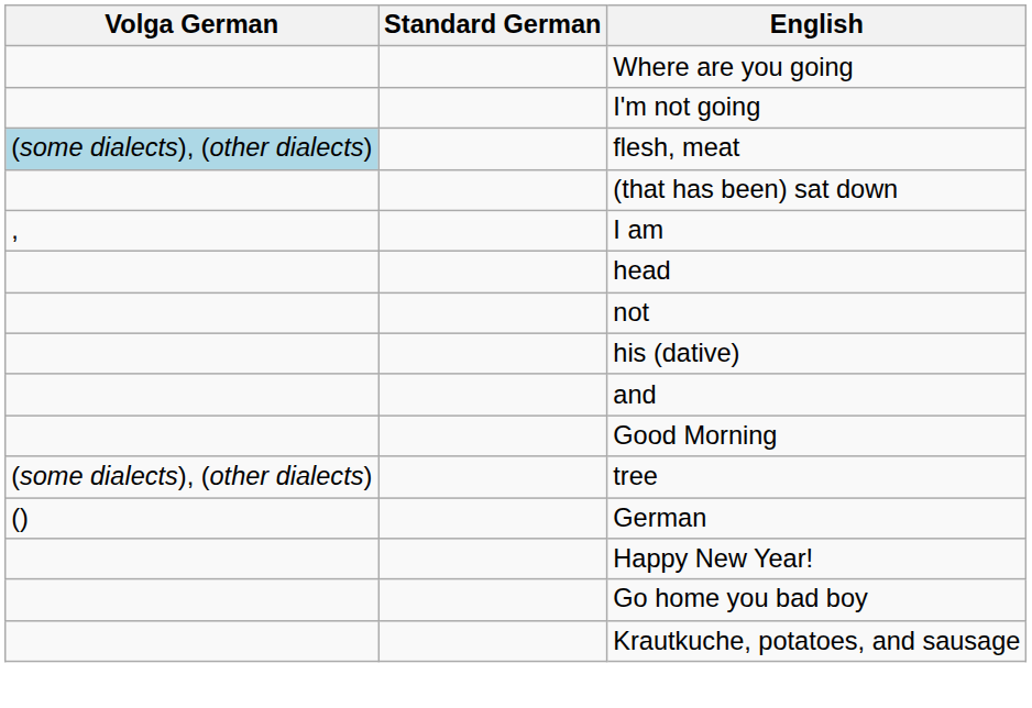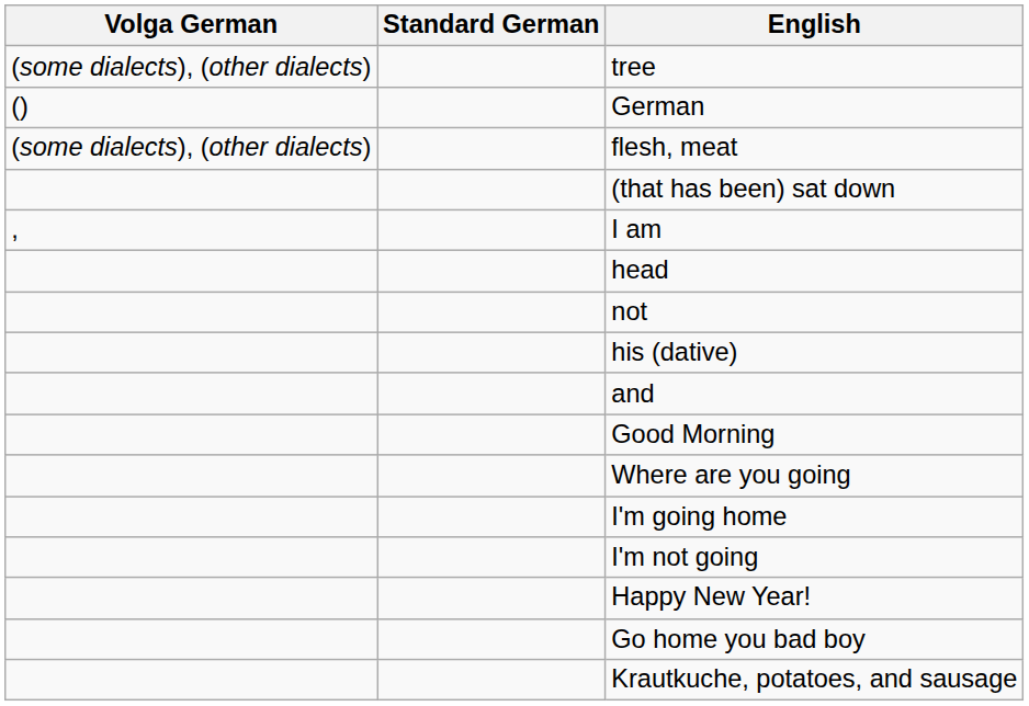rows swapped: tree <-> Where are you going
rows swapped: German <-> I'm not going
flesh, meat | Volga German: lightblue background -> no background
+ row: I'm going home
